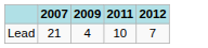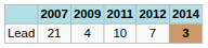+ column: 2014 | 3
